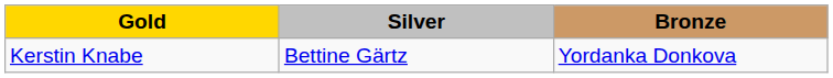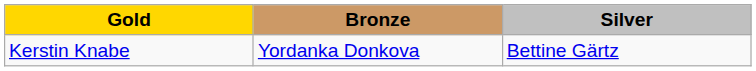columns swapped: Silver <-> Bronze
